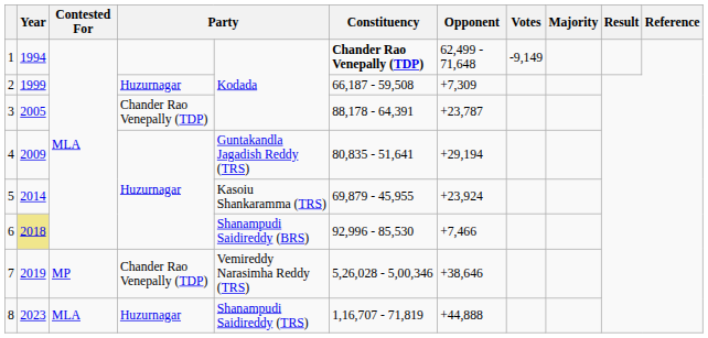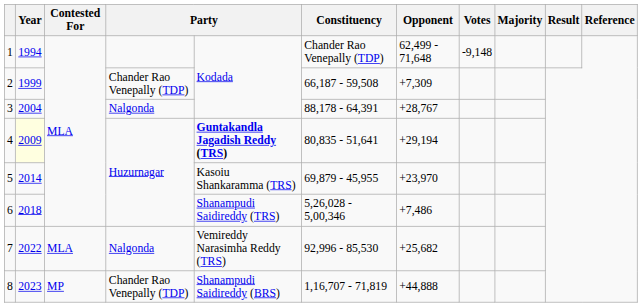1 | Constituency: bold -> normal
1 | Votes: -9,149 -> -9,148
2 | column 4: Huzurnagar -> Chander Rao Venepally (TDP)
3 | Year: 2005 -> 2004
3 | column 4: Chander Rao Venepally (TDP) -> Nalgonda
3 | Opponent: +23,787 -> +28,767
4 | Year: no background -> lightyellow background
4 | column 5: normal -> bold
5 | Opponent: +23,924 -> +23,970
6 | Year: khaki background -> no background
6 | column 5: Shanampudi Saidireddy (BRS) -> Shanampudi Saidireddy (TRS)
6 | Constituency: 92,996 - 85,530 -> 5,26,028 - 5,00,346
6 | Opponent: +7,466 -> +7,486
7 | Year: 2019 -> 2022
7 | Contested For: MP -> MLA
7 | column 4: Chander Rao Venepally (TDP) -> Nalgonda
7 | Constituency: 5,26,028 - 5,00,346 -> 92,996 - 85,530
7 | Opponent: +38,646 -> +25,682
8 | Contested For: MLA -> MP
8 | column 4: Huzurnagar -> Chander Rao Venepally (TDP)
8 | column 5: Shanampudi Saidireddy (TRS) -> Shanampudi Saidireddy (BRS)
